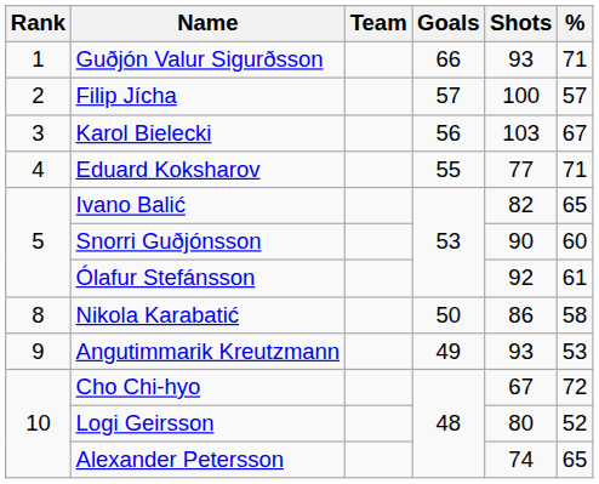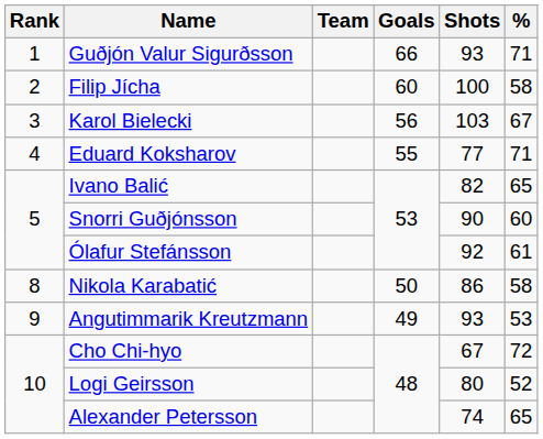Filip Jícha | Goals: 57 -> 60
Filip Jícha | %: 57 -> 58
